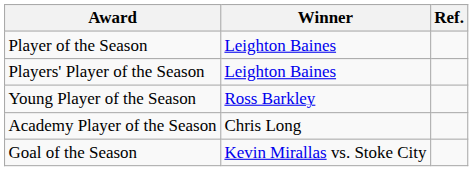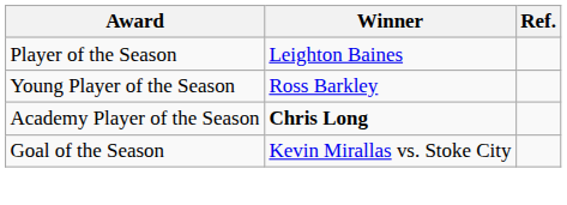- row: Players' Player of the Season | Leighton Baines
Academy Player of the Season | Winner: normal -> bold
